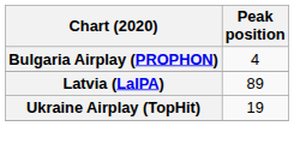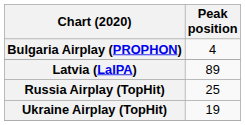+ row: Russia Airplay (TopHit) | 25
